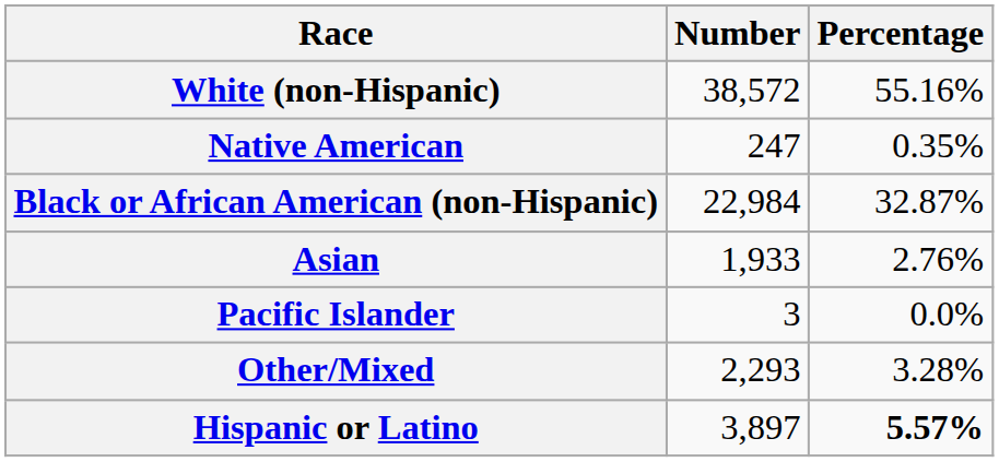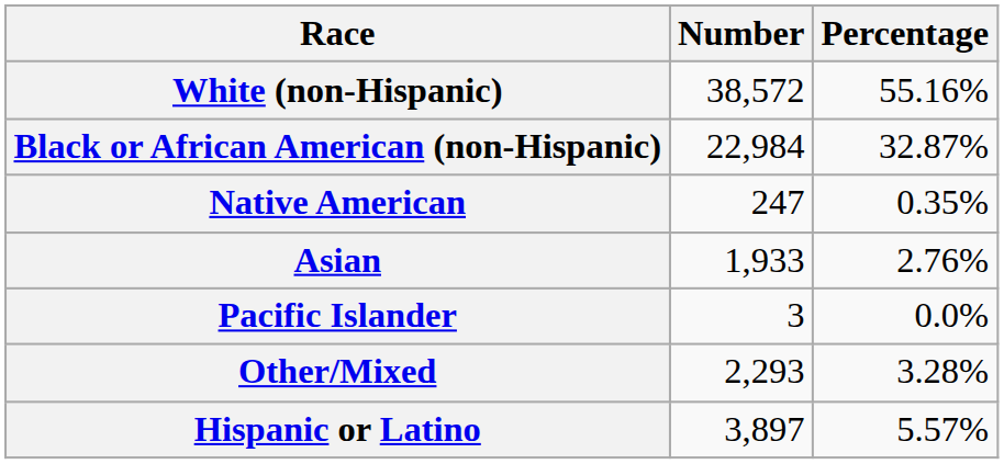rows swapped: Black or African American (non-Hispanic) <-> Native American
Hispanic or Latino | Percentage: bold -> normal
